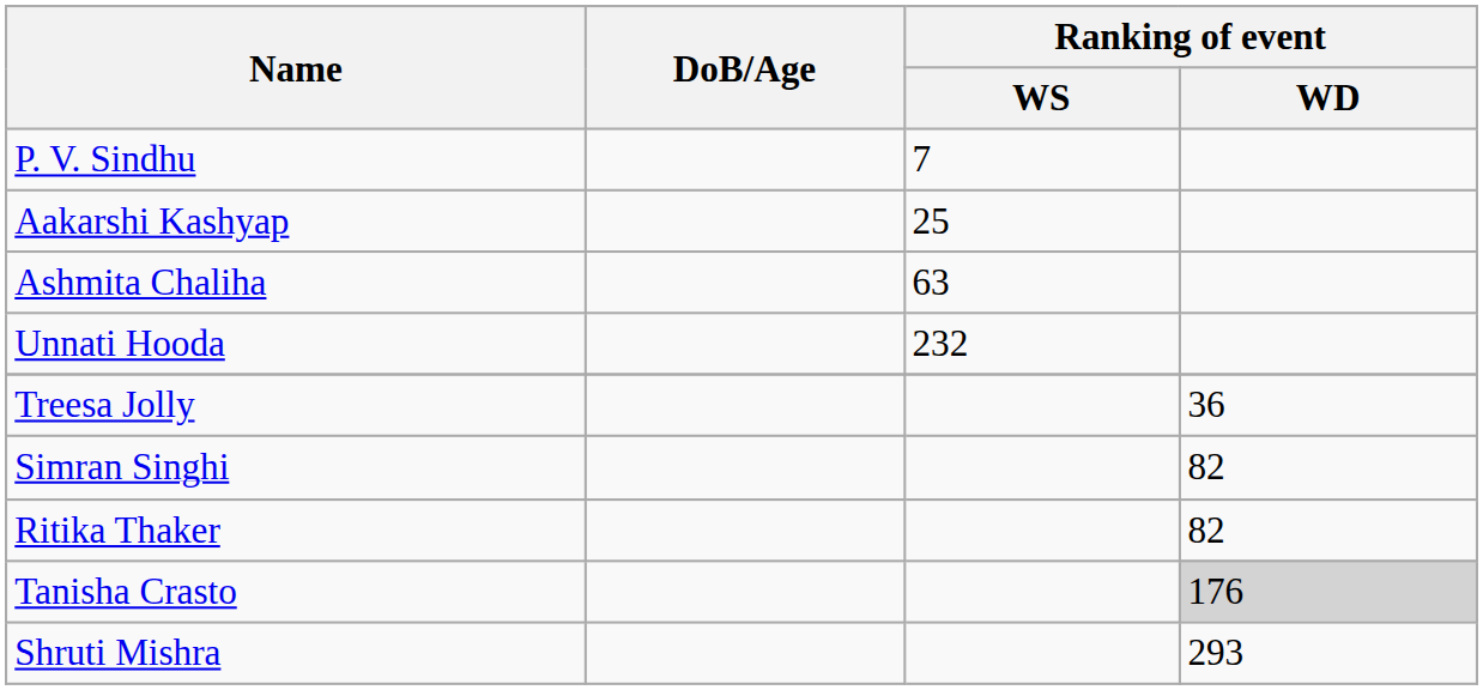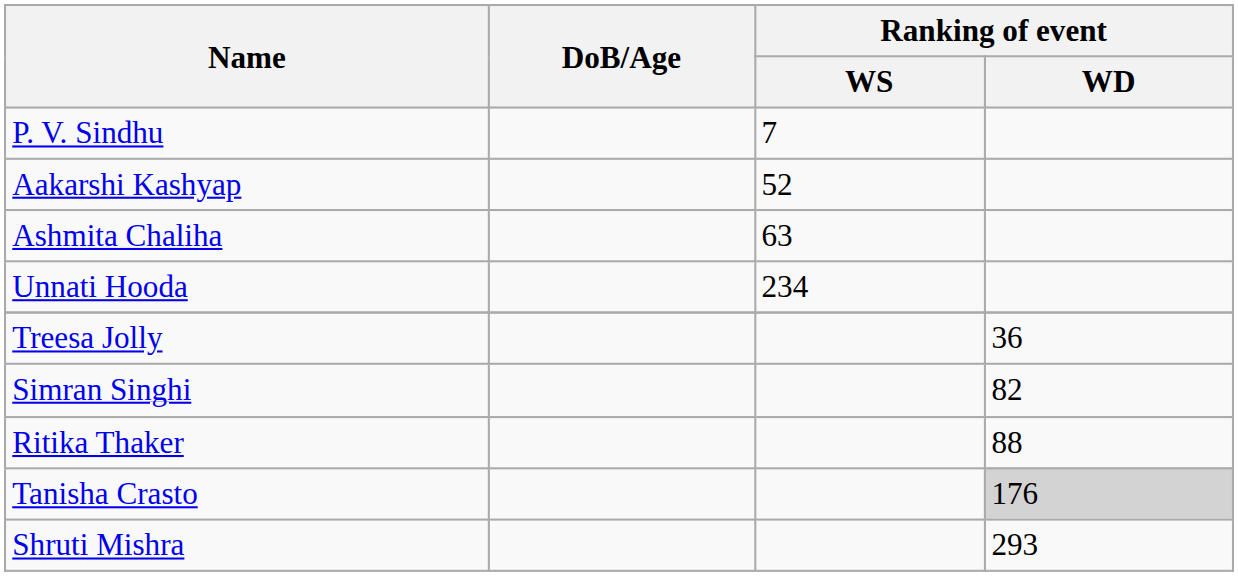Aakarshi Kashyap | Ranking of event / WS: 25 -> 52
Unnati Hooda | Ranking of event / WS: 232 -> 234
Ritika Thaker | Ranking of event / WD: 82 -> 88
